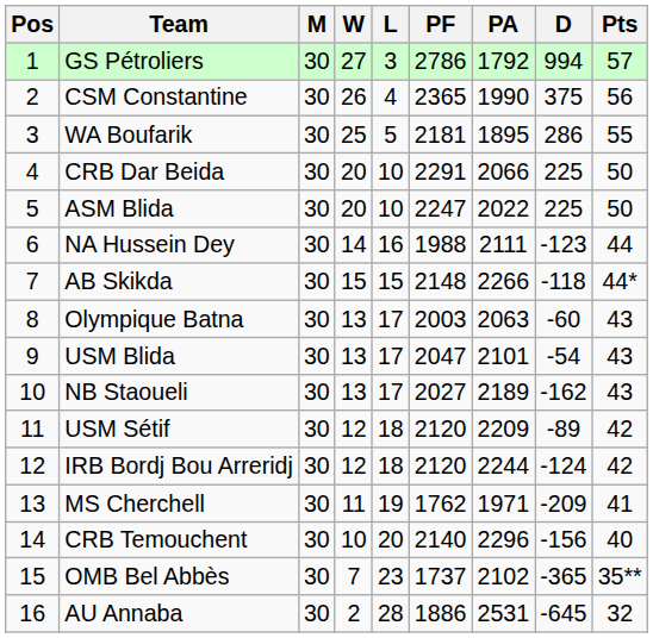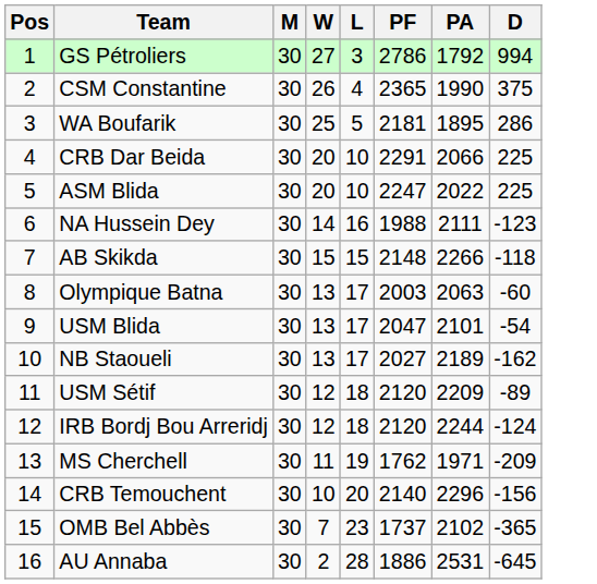- column: Pts | 57 | 56 | 55 | 50 | 50 | 44 | 44* | 43 | 43 | 43 | 42 | 42 | 41 | 40 | 35** | 32
